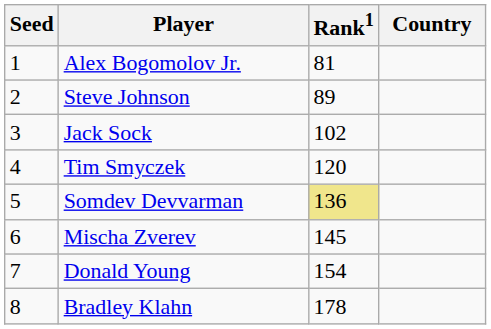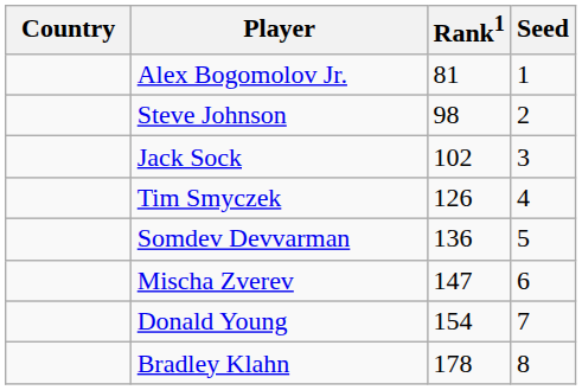columns swapped: Country <-> Seed
Steve Johnson | Rank1: 89 -> 98
Tim Smyczek | Rank1: 120 -> 126
Somdev Devvarman | Rank1: khaki background -> no background
Mischa Zverev | Rank1: 145 -> 147
